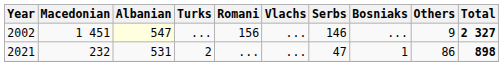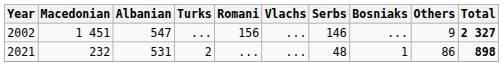2002 | Albanian: lightyellow background -> no background
2021 | Serbs: 47 -> 48
